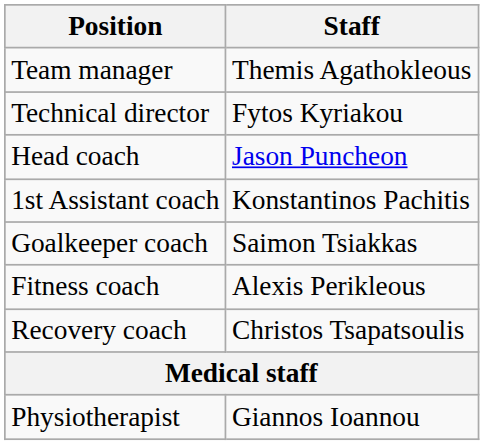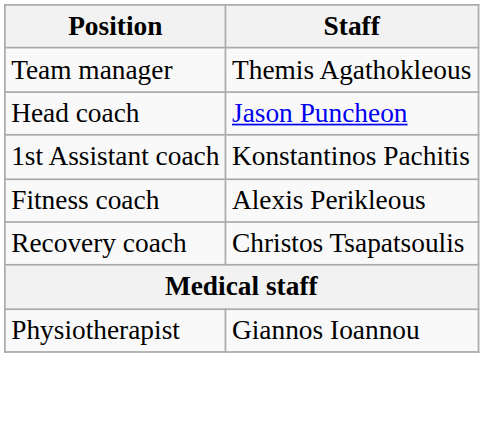- row: Technical director | Fytos Kyriakou
- row: Goalkeeper coach | Saimon Tsiakkas
